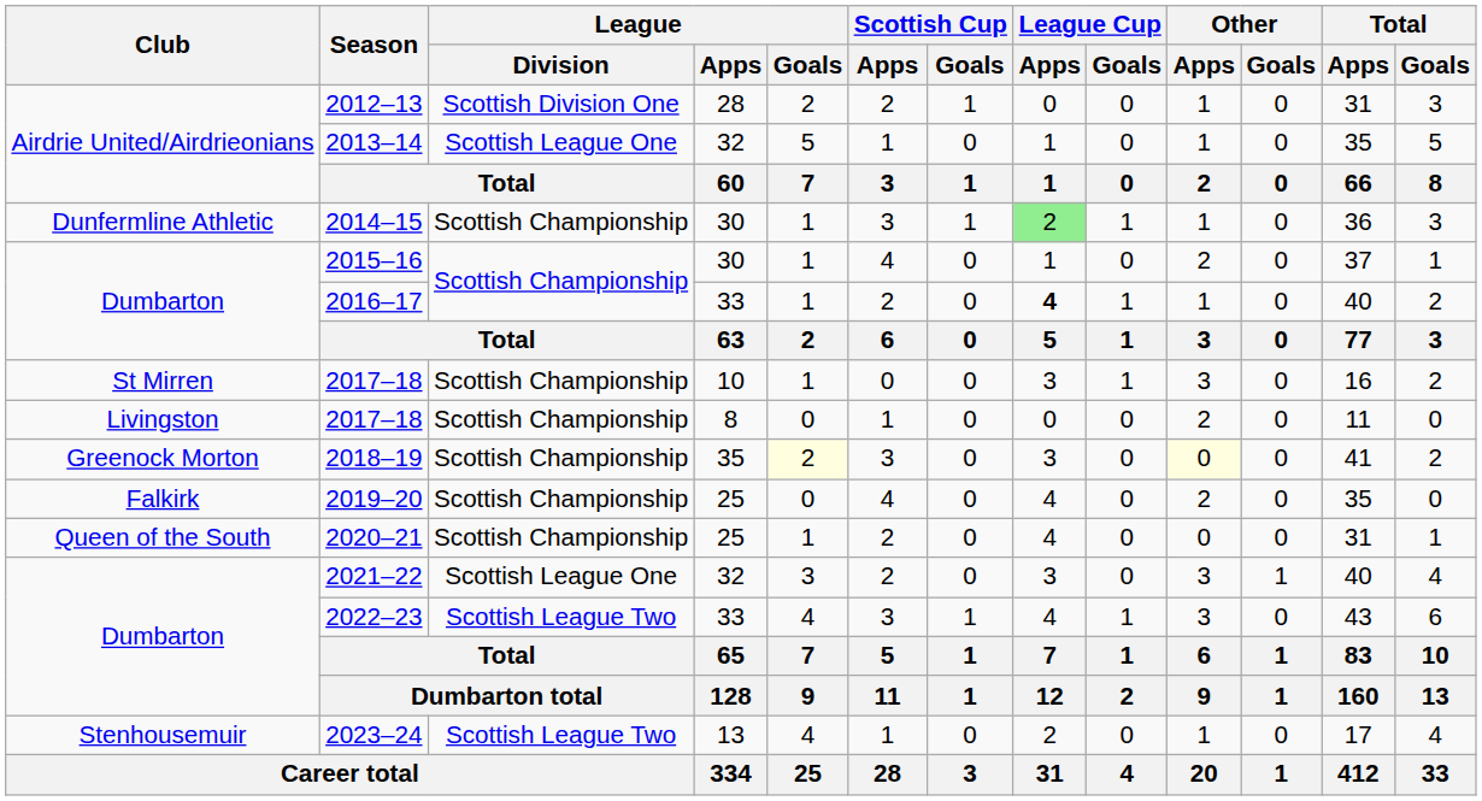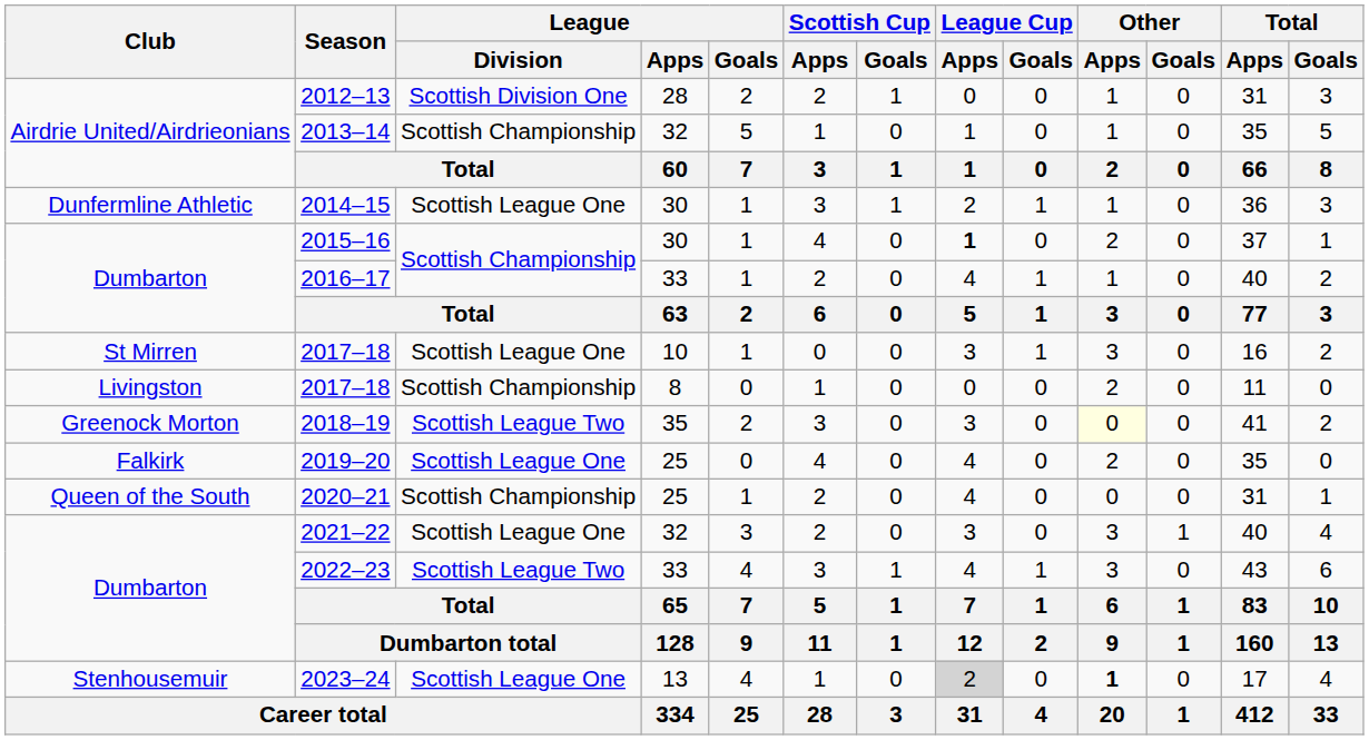2013–14 | League / Division: Scottish League One -> Scottish Championship
2014–15 | League / Division: Scottish Championship -> Scottish League One
2014–15 | League Cup / Apps: lightgreen background -> no background
2015–16 | League Cup / Apps: normal -> bold
2016–17 | League Cup / Apps: bold -> normal
St Mirren / 2017–18 | League / Division: Scottish Championship -> Scottish League One
2018–19 | League / Division: Scottish Championship -> Scottish League Two
2018–19 | League / Goals: lightyellow background -> no background
2019–20 | League / Division: Scottish Championship -> Scottish League One
2023–24 | League / Division: Scottish League Two -> Scottish League One
2023–24 | League Cup / Apps: no background -> lightgrey background
2023–24 | Other / Apps: normal -> bold
